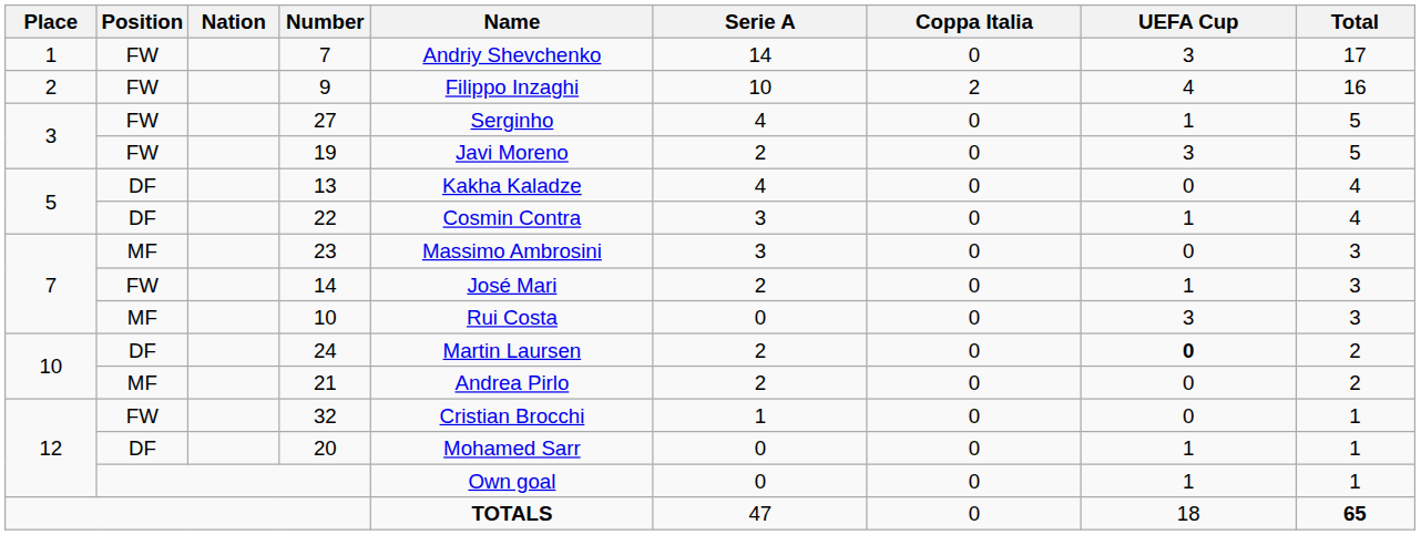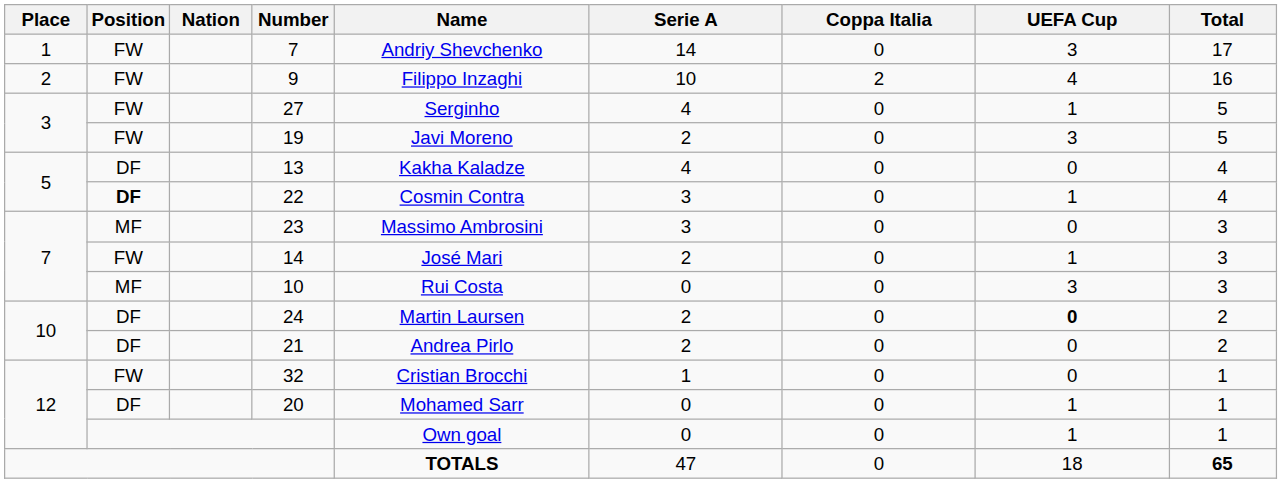22 | Position: normal -> bold
21 | Position: MF -> DF
